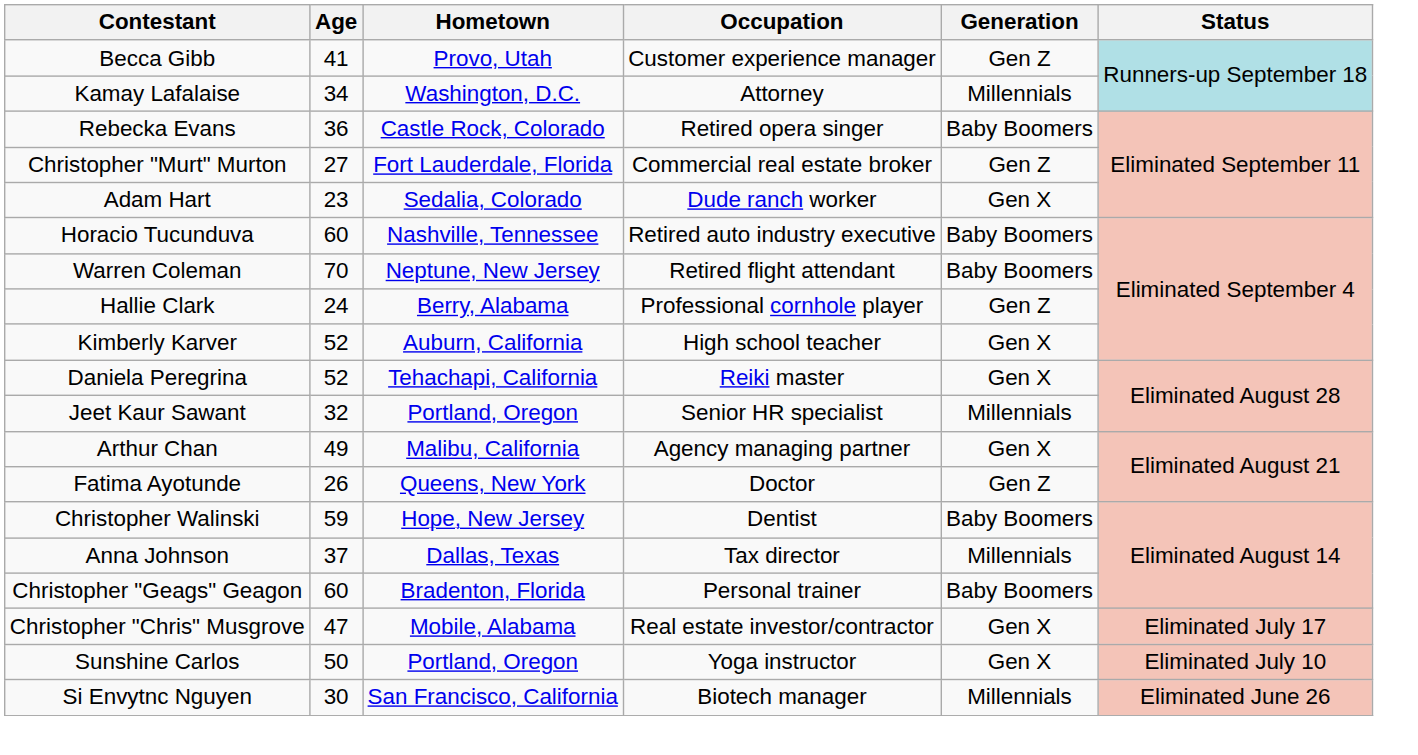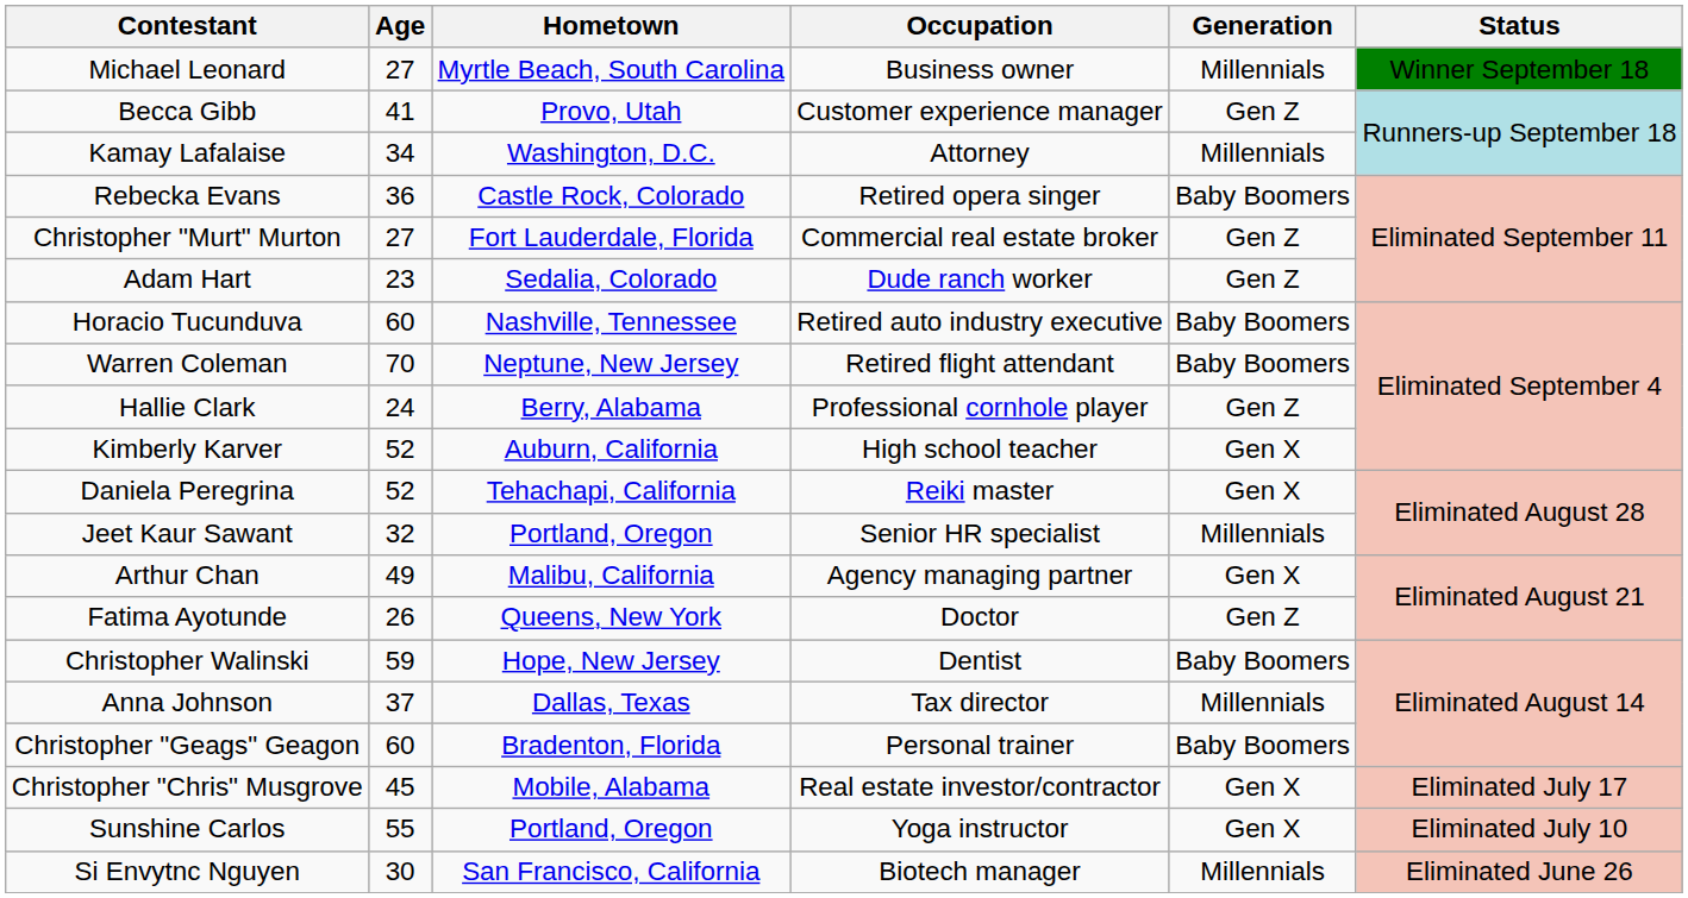+ row: Michael Leonard | 27 | Myrtle Beach, South Carolina | Business owner | Millennials | Winner September 18
Adam Hart | Generation: Gen X -> Gen Z
Christopher "Chris" Musgrove | Age: 47 -> 45
Sunshine Carlos | Age: 50 -> 55
